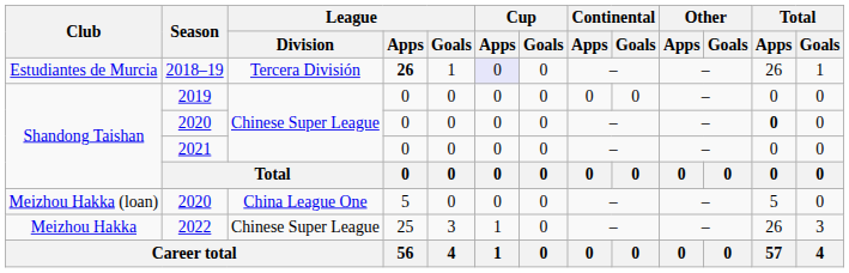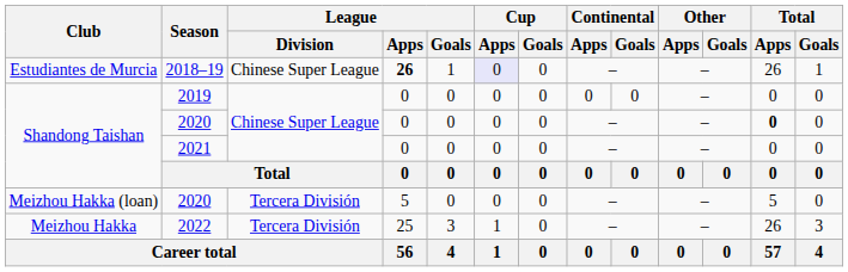2018–19 | League / Division: Tercera División -> Chinese Super League
Meizhou Hakka (loan) / 2020 | League / Division: China League One -> Tercera División
2022 | League / Division: Chinese Super League -> Tercera División
